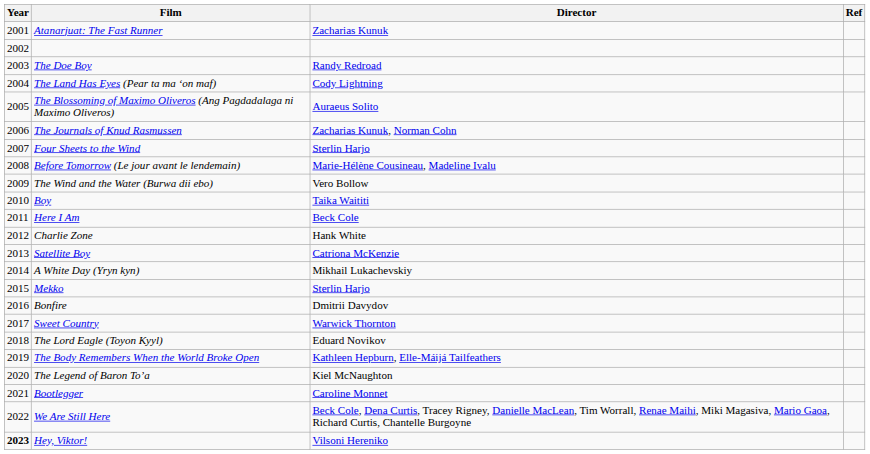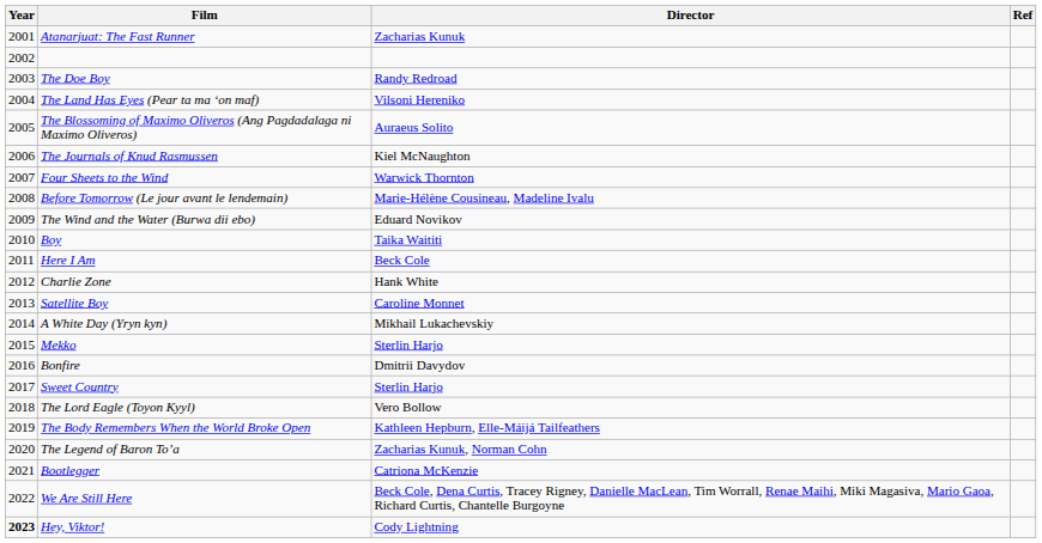The Land Has Eyes (Pear ta ma ʻon maf) | Director: Cody Lightning -> Vilsoni Hereniko
The Journals of Knud Rasmussen | Director: Zacharias Kunuk, Norman Cohn -> Kiel McNaughton
Four Sheets to the Wind | Director: Sterlin Harjo -> Warwick Thornton
The Wind and the Water (Burwa dii ebo) | Director: Vero Bollow -> Eduard Novikov
Satellite Boy | Director: Catriona McKenzie -> Caroline Monnet
Sweet Country | Director: Warwick Thornton -> Sterlin Harjo
The Lord Eagle (Toyon Kyyl) | Director: Eduard Novikov -> Vero Bollow
The Legend of Baron To’a | Director: Kiel McNaughton -> Zacharias Kunuk, Norman Cohn
Bootlegger | Director: Caroline Monnet -> Catriona McKenzie
Hey, Viktor! | Director: Vilsoni Hereniko -> Cody Lightning
